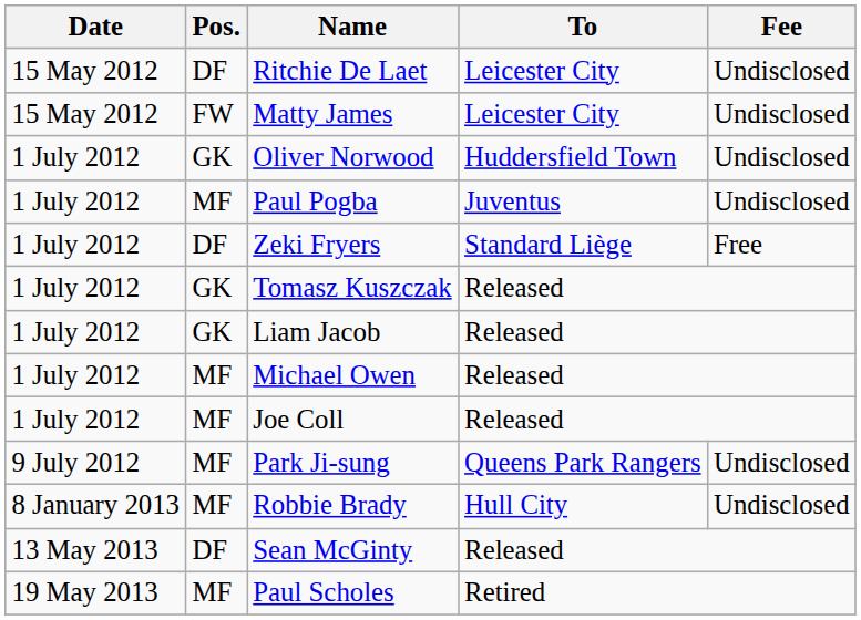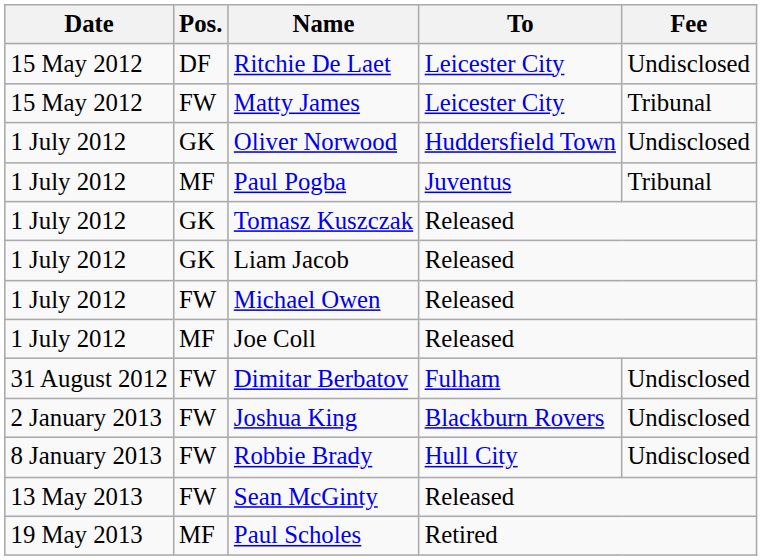Matty James | Fee: Undisclosed -> Tribunal
Paul Pogba | Fee: Undisclosed -> Tribunal
- row: 1 July 2012 | DF | Zeki Fryers | Standard Liège | Free
Michael Owen | Pos.: MF -> FW
- row: 9 July 2012 | MF | Park Ji-sung | Queens Park Rangers | Undisclosed
+ row: 31 August 2012 | FW | Dimitar Berbatov | Fulham | Undisclosed
+ row: 2 January 2013 | FW | Joshua King | Blackburn Rovers | Undisclosed
Robbie Brady | Pos.: MF -> FW
Sean McGinty | Pos.: DF -> FW
